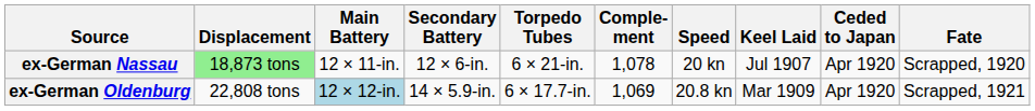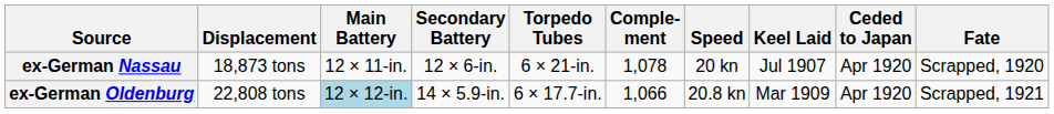ex-German Nassau | Displacement: lightgreen background -> no background
ex-German Oldenburg | Comple- ment: 1,069 -> 1,066
